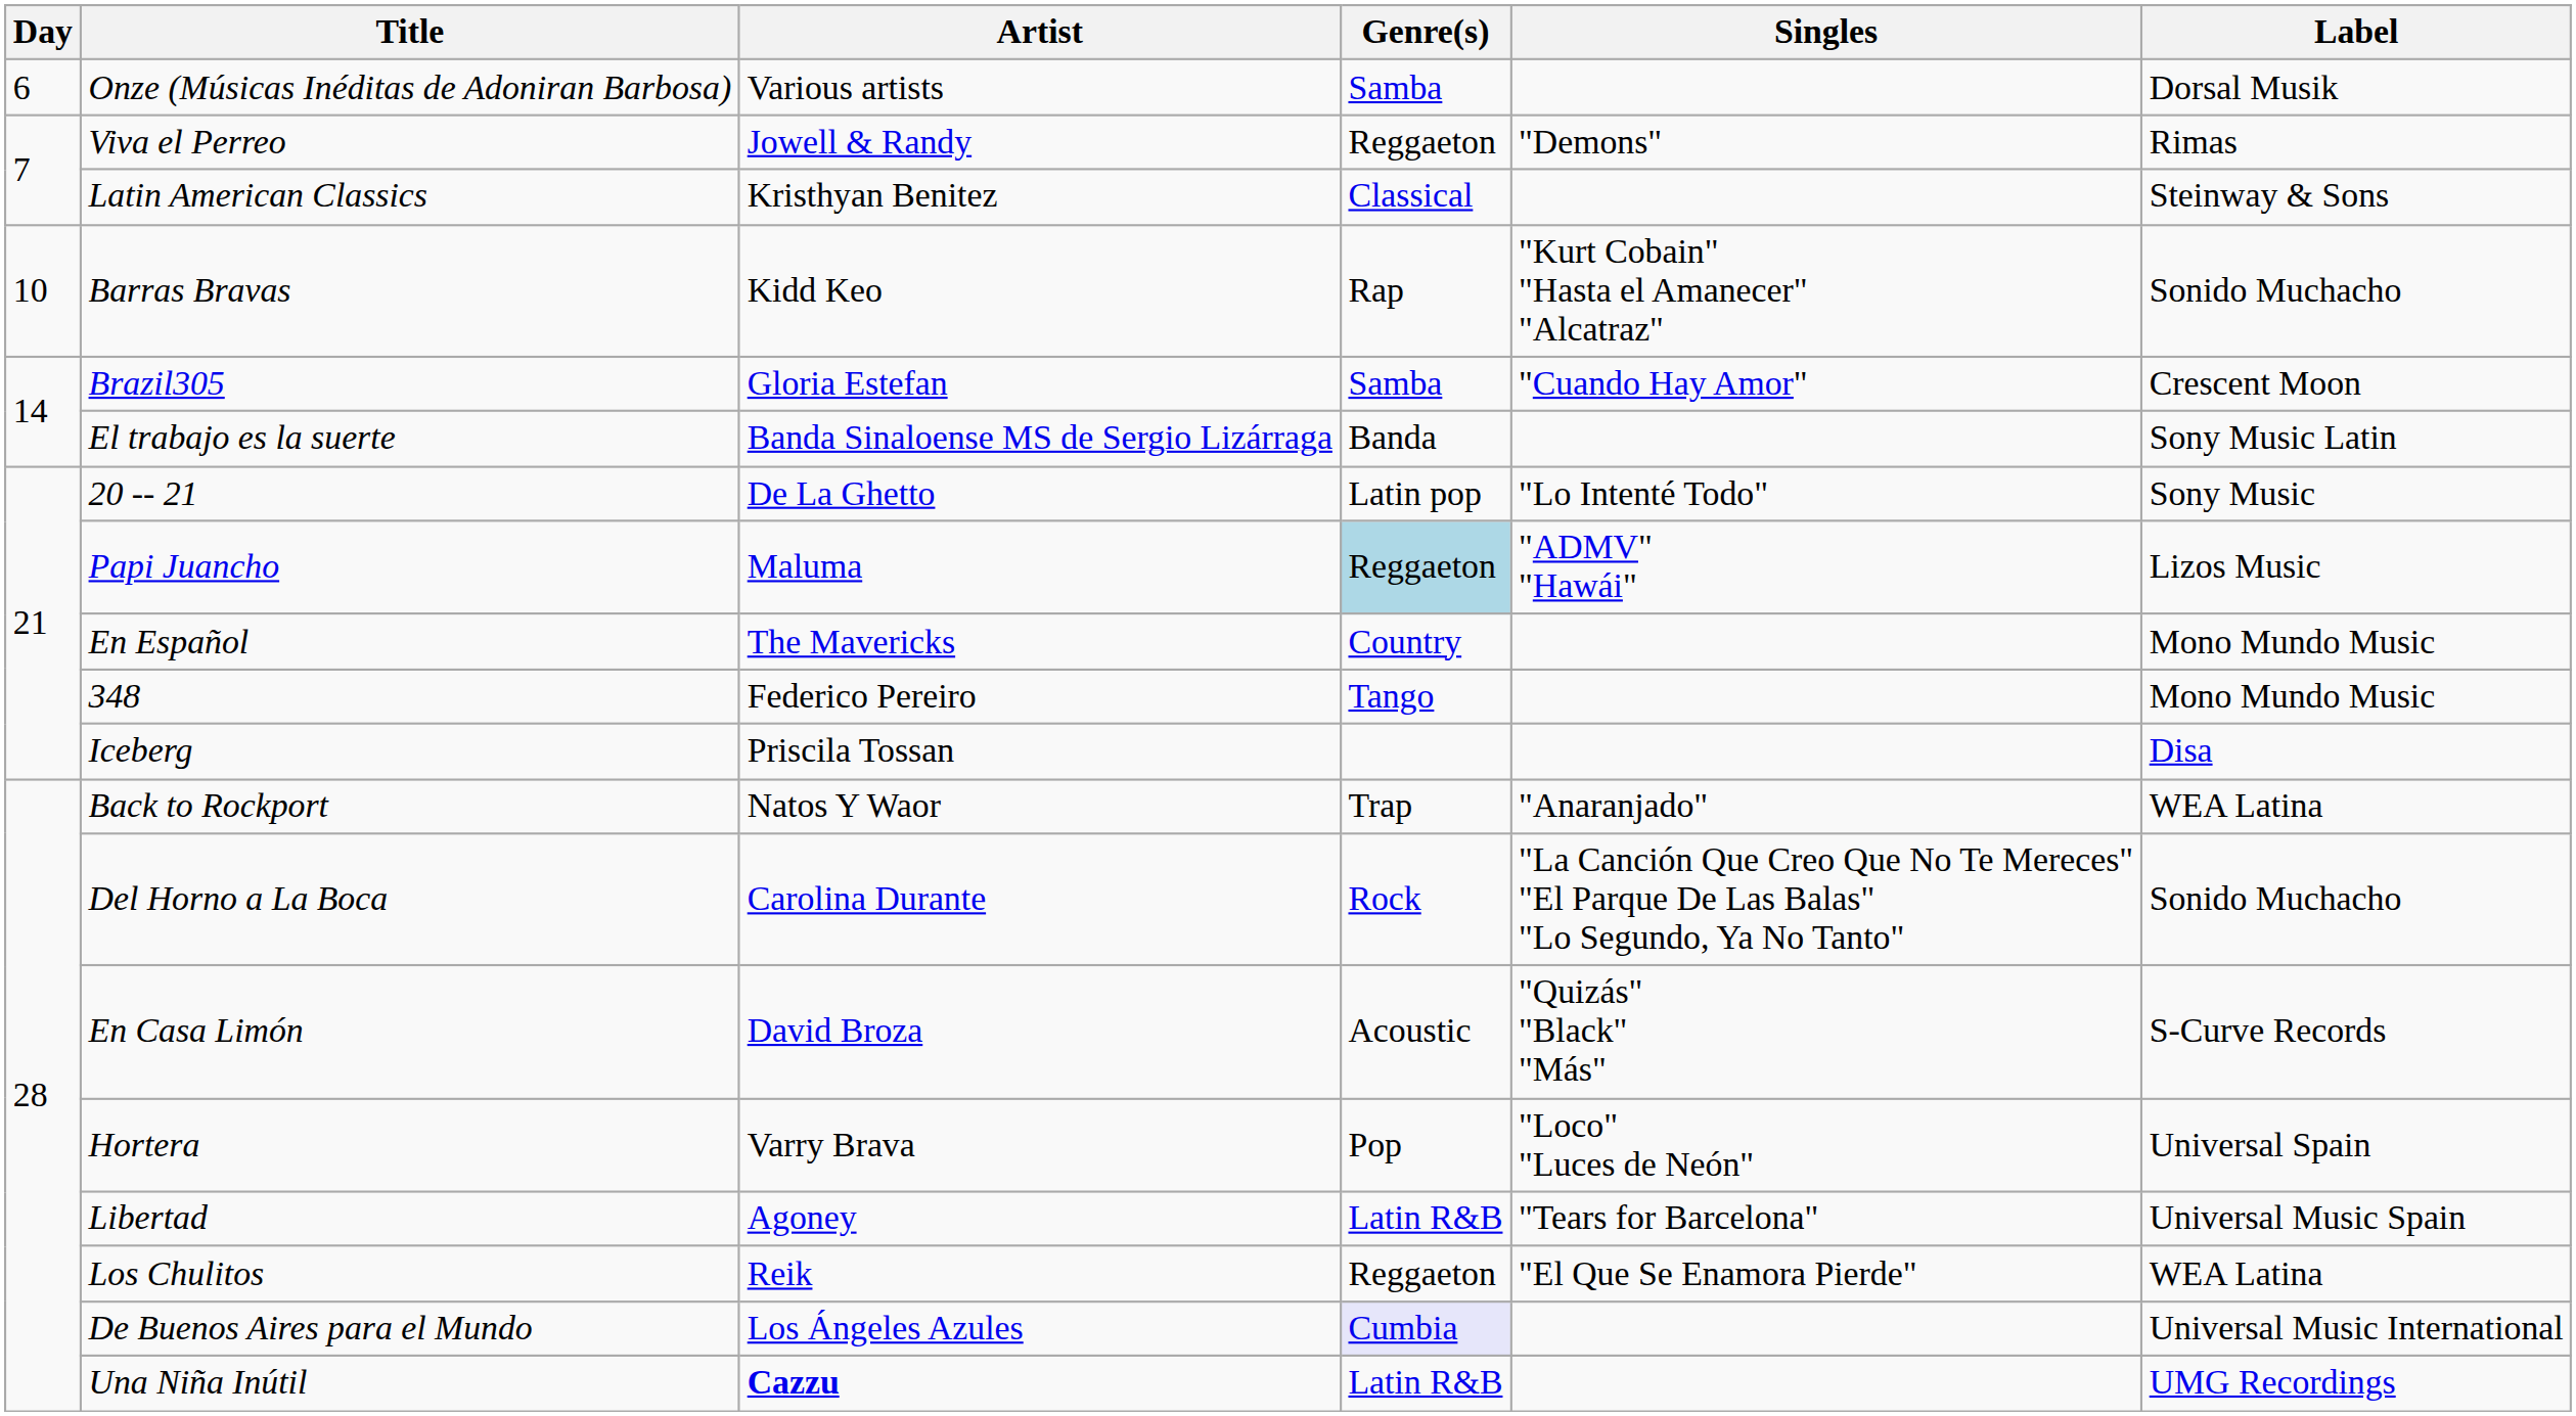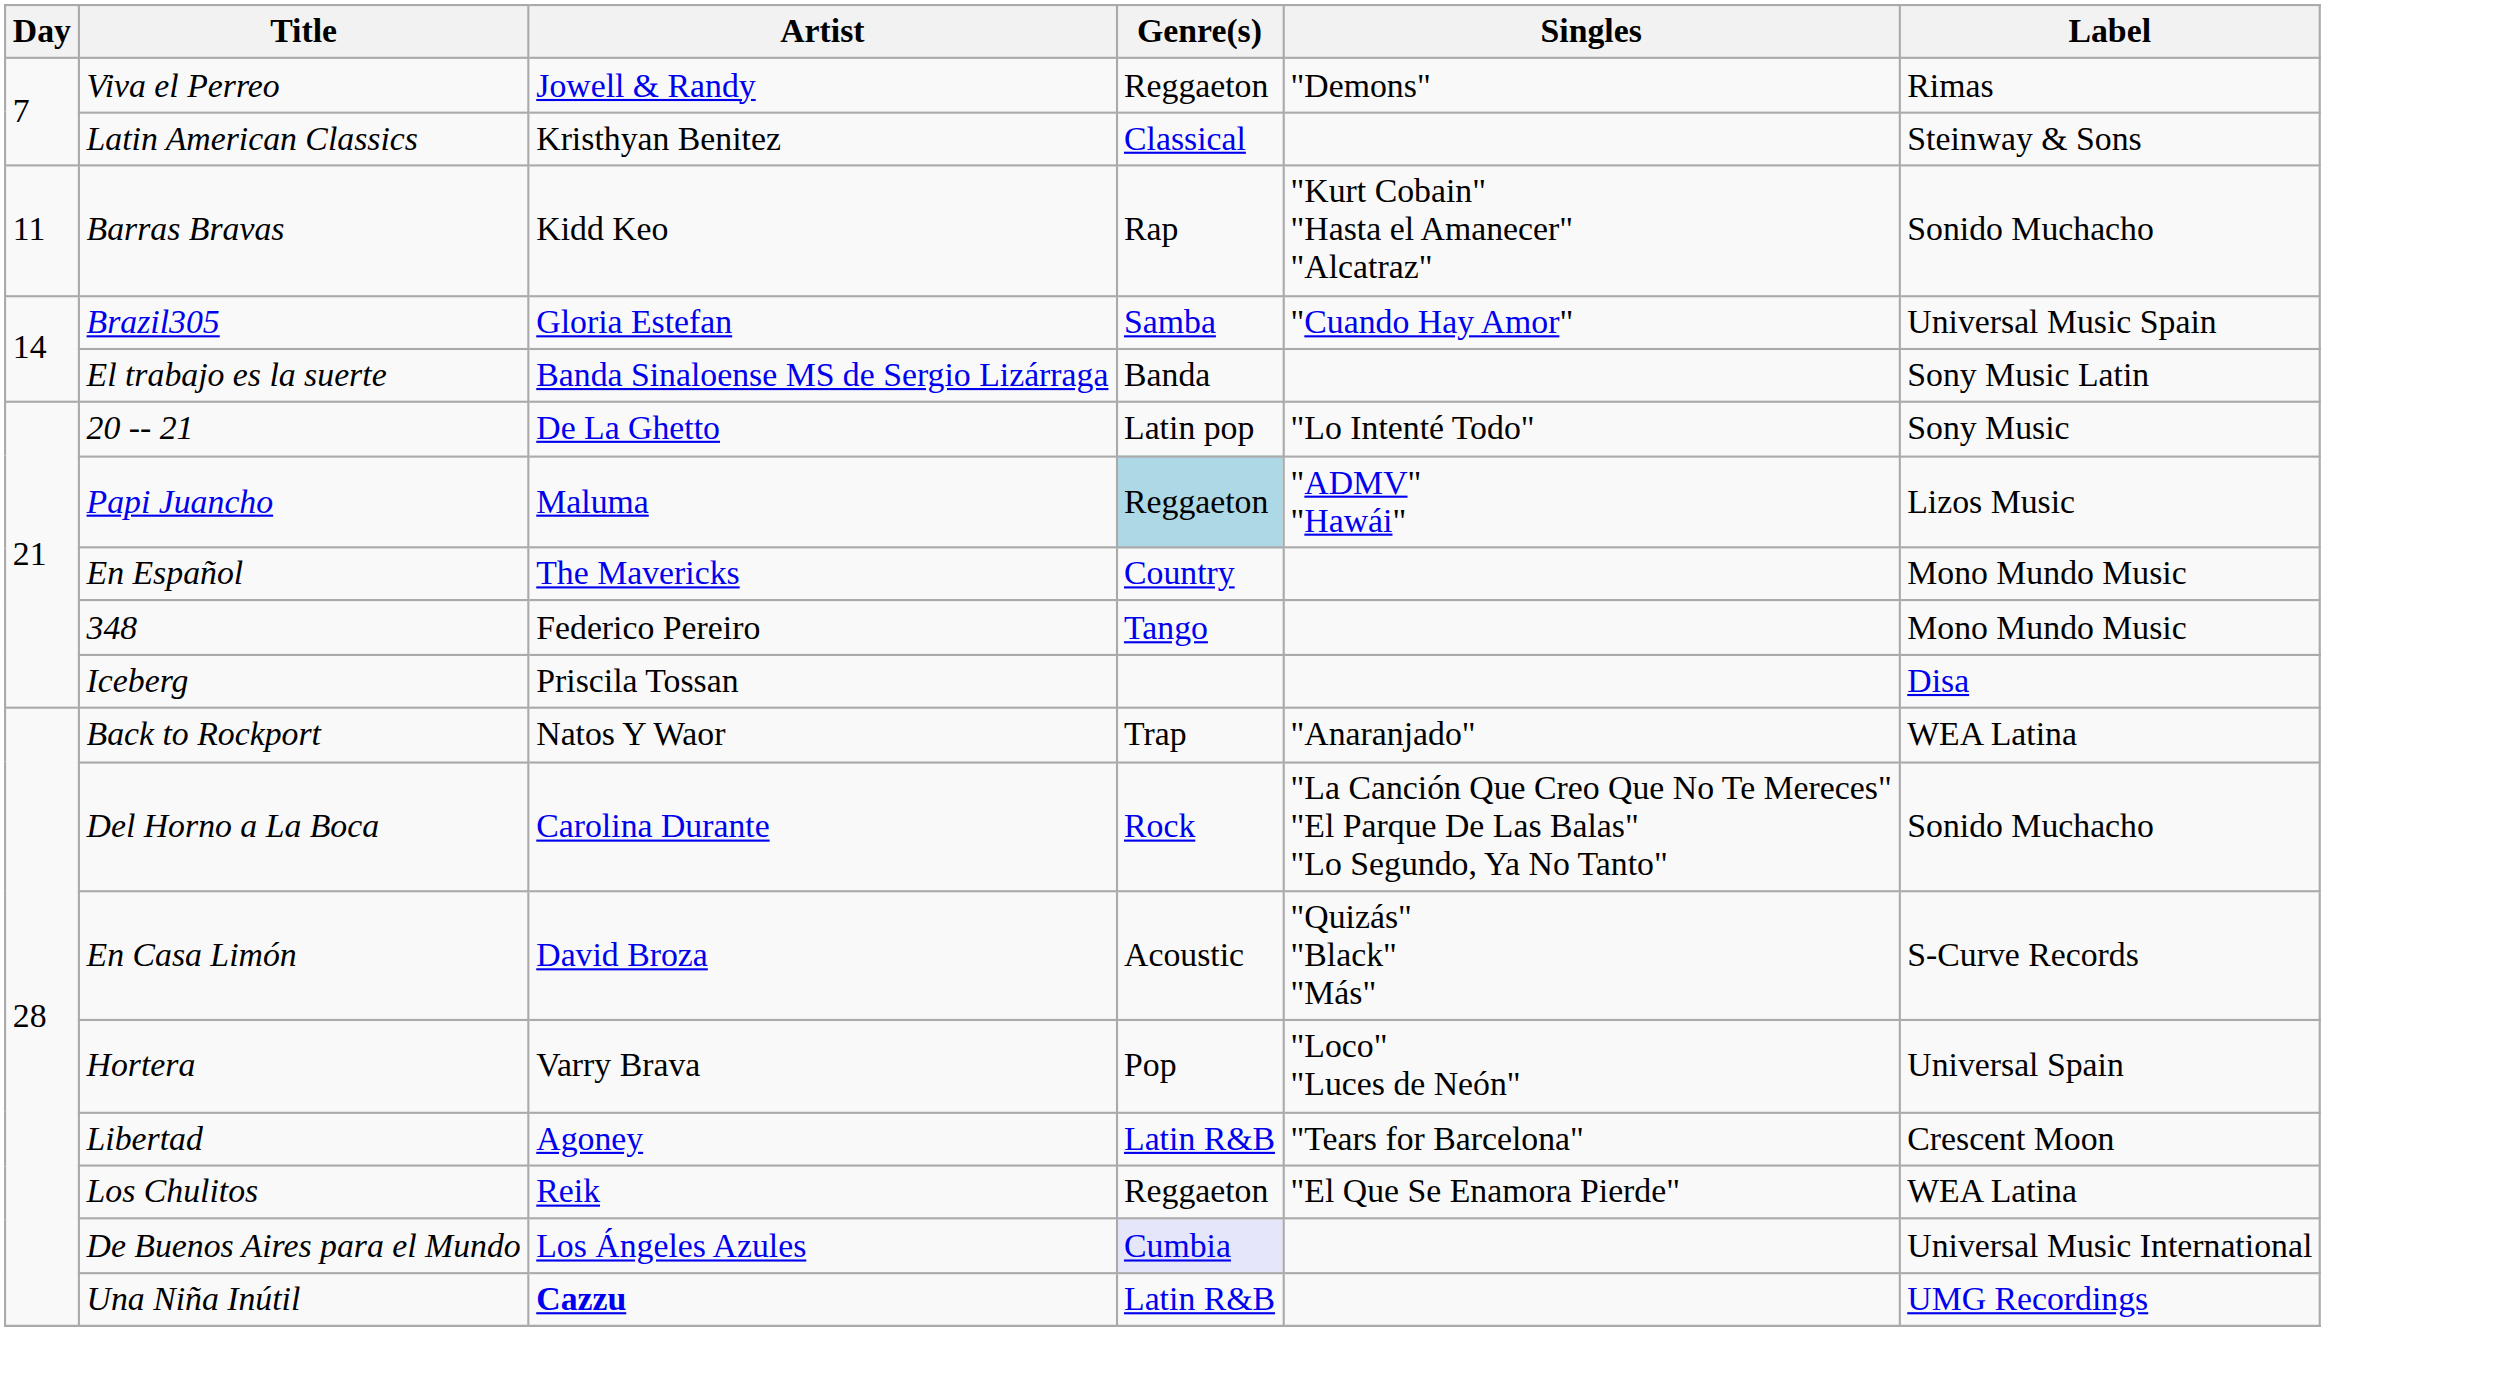- row: 6 | Onze (Músicas Inéditas de Adoniran Barbosa) | Various artists | Samba | Dorsal Musik
Barras Bravas | Day: 10 -> 11
Brazil305 | Label: Crescent Moon -> Universal Music Spain
Libertad | Label: Universal Music Spain -> Crescent Moon
